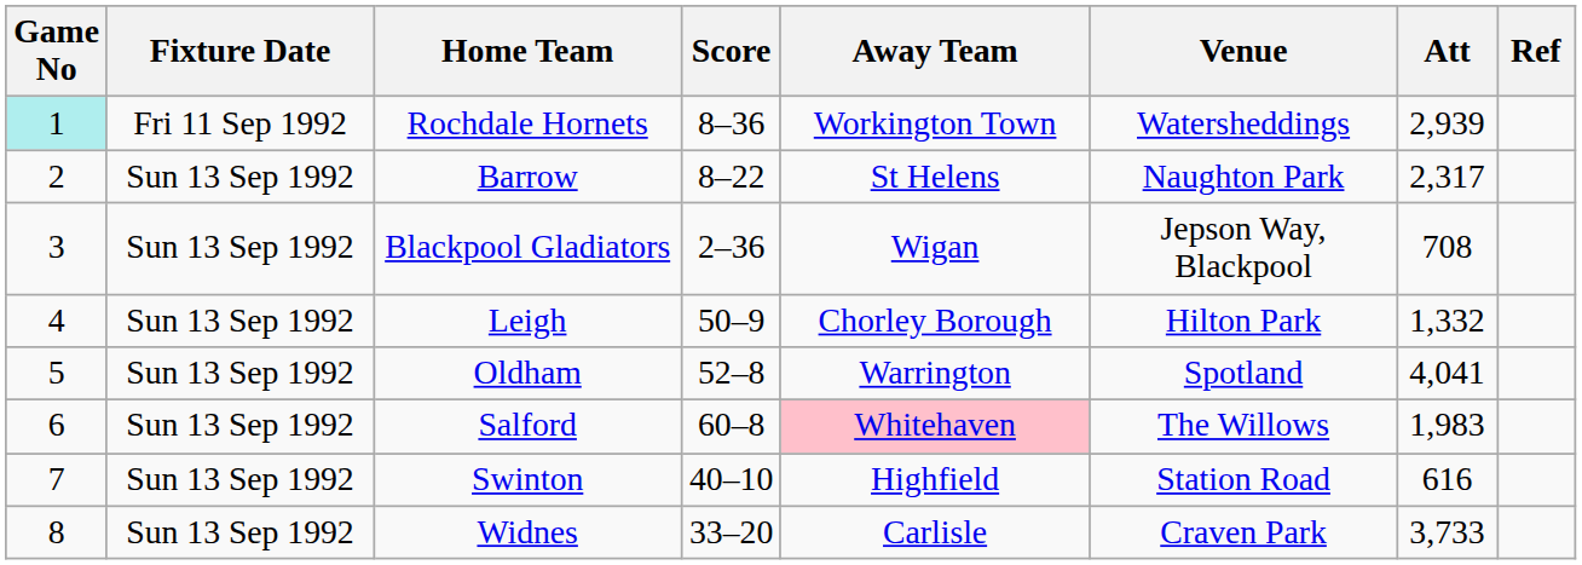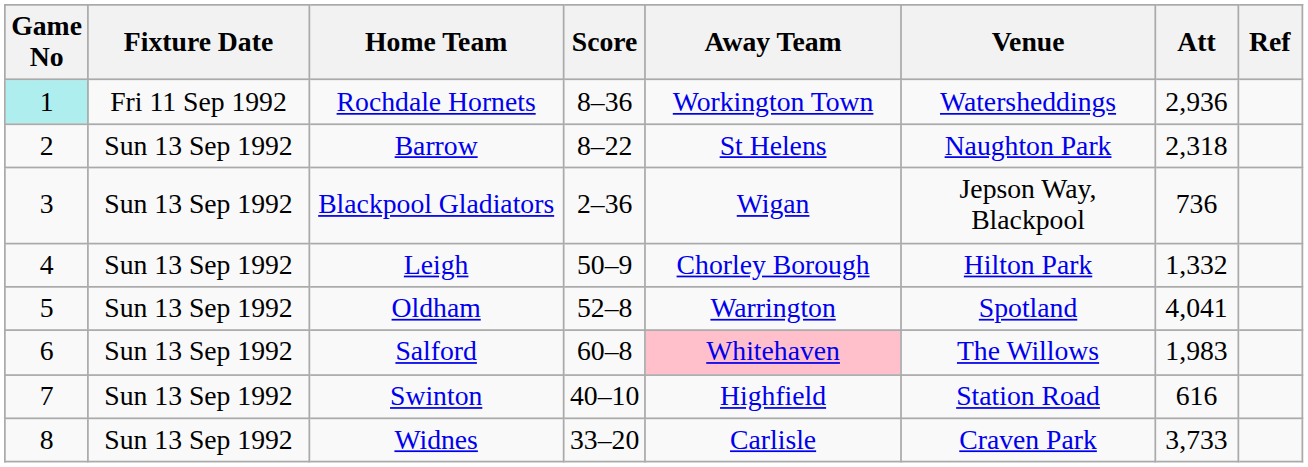Rochdale Hornets | Att: 2,939 -> 2,936
Barrow | Att: 2,317 -> 2,318
Blackpool Gladiators | Att: 708 -> 736
